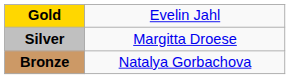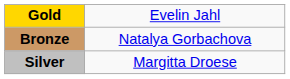rows swapped: Silver <-> Bronze
